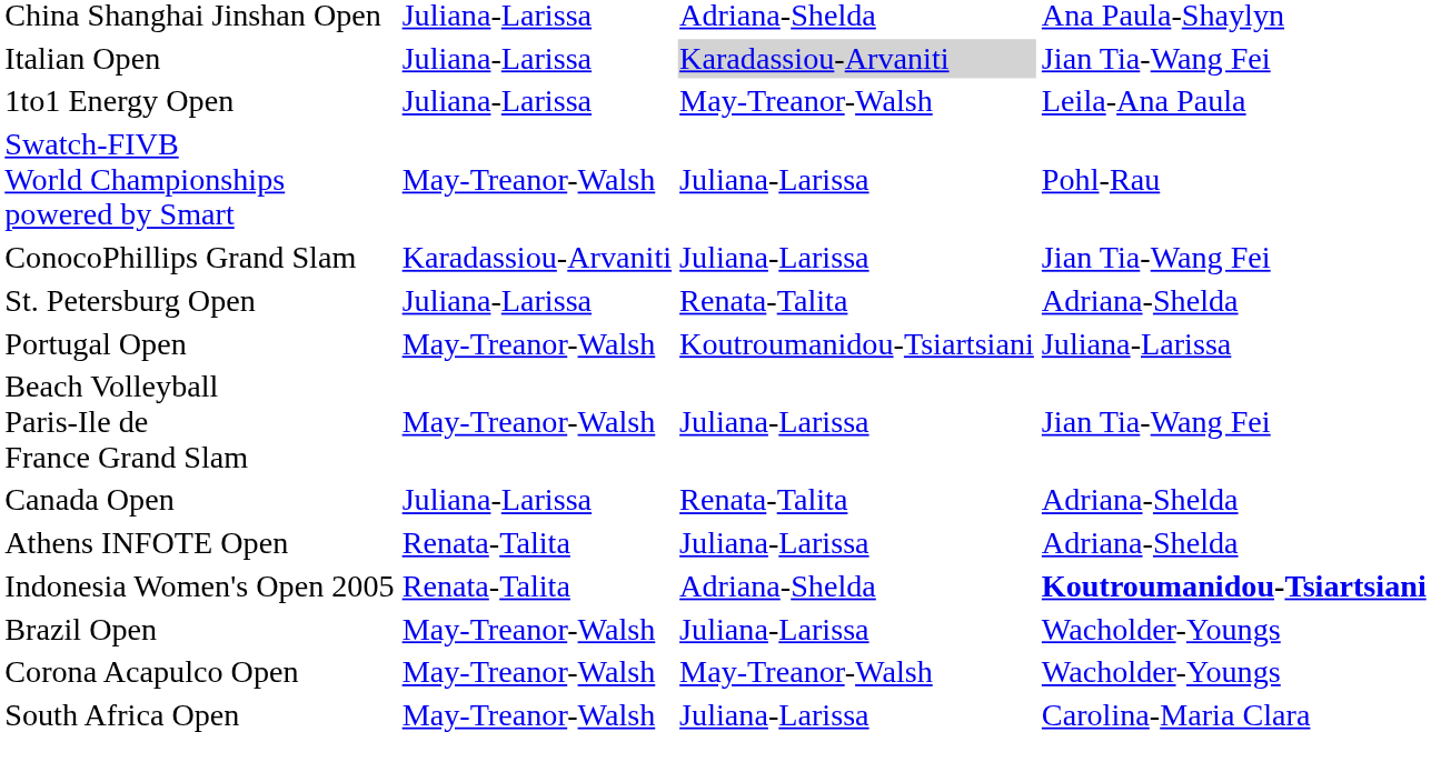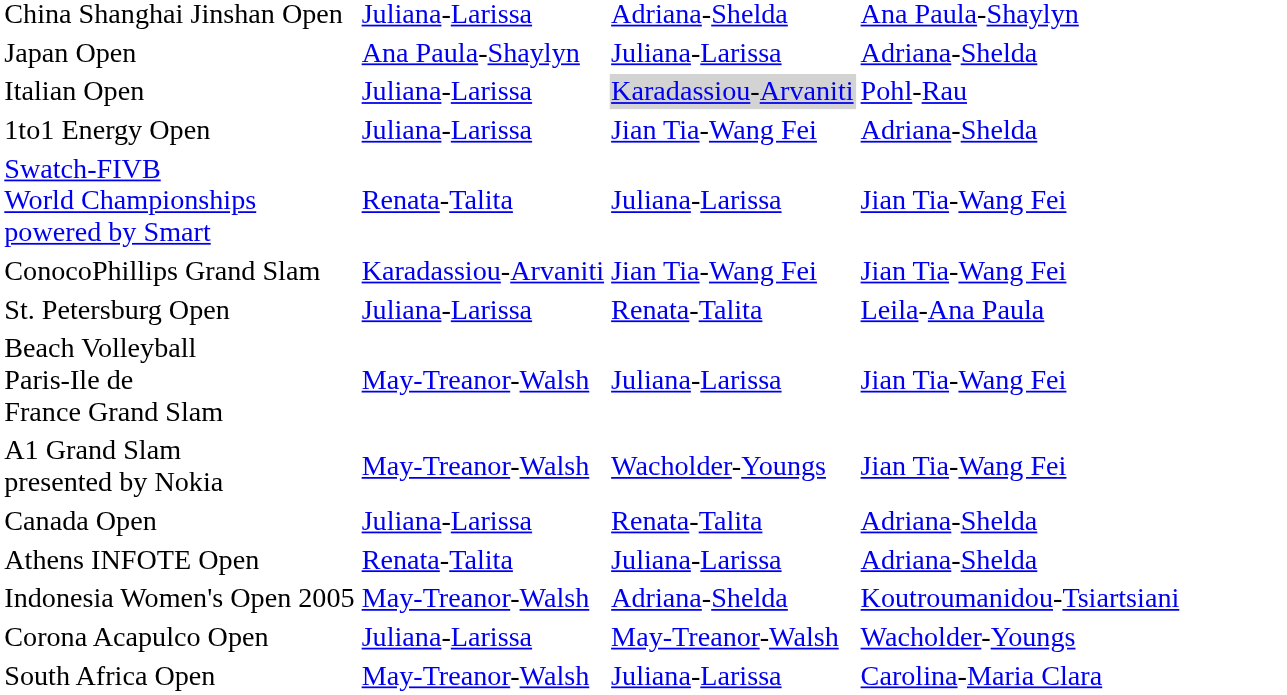+ row: Japan Open | Ana Paula-Shaylyn | Juliana-Larissa | Adriana-Shelda
Italian Open | column 4: Jian Tia-Wang Fei -> Pohl-Rau
1to1 Energy Open | column 3: May-Treanor-Walsh -> Jian Tia-Wang Fei
1to1 Energy Open | column 4: Leila-Ana Paula -> Adriana-Shelda
Swatch-FIVB World Championships powered by Smart | column 2: May-Treanor-Walsh -> Renata-Talita
Swatch-FIVB World Championships powered by Smart | column 4: Pohl-Rau -> Jian Tia-Wang Fei
ConocoPhillips Grand Slam | column 3: Juliana-Larissa -> Jian Tia-Wang Fei
St. Petersburg Open | column 4: Adriana-Shelda -> Leila-Ana Paula
- row: Portugal Open | May-Treanor-Walsh | Koutroumanidou-Tsiartsiani | Juliana-Larissa
+ row: A1 Grand Slam presented by Nokia | May-Treanor-Walsh | Wacholder-Youngs | Jian Tia-Wang Fei
Indonesia Women's Open 2005 | column 2: Renata-Talita -> May-Treanor-Walsh
Indonesia Women's Open 2005 | column 4: bold -> normal
- row: Brazil Open | May-Treanor-Walsh | Juliana-Larissa | Wacholder-Youngs
Corona Acapulco Open | column 2: May-Treanor-Walsh -> Juliana-Larissa
